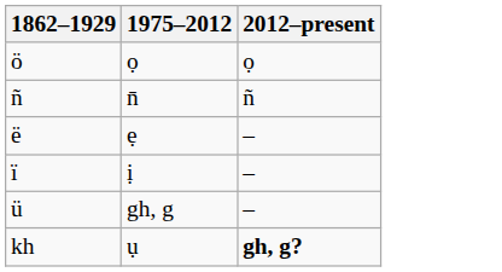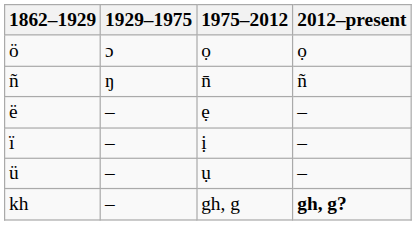+ column: 1929–1975 | ɔ | ŋ | – | – | – | –
ü | 1975–2012: gh, g -> ụ
kh | 1975–2012: ụ -> gh, g
